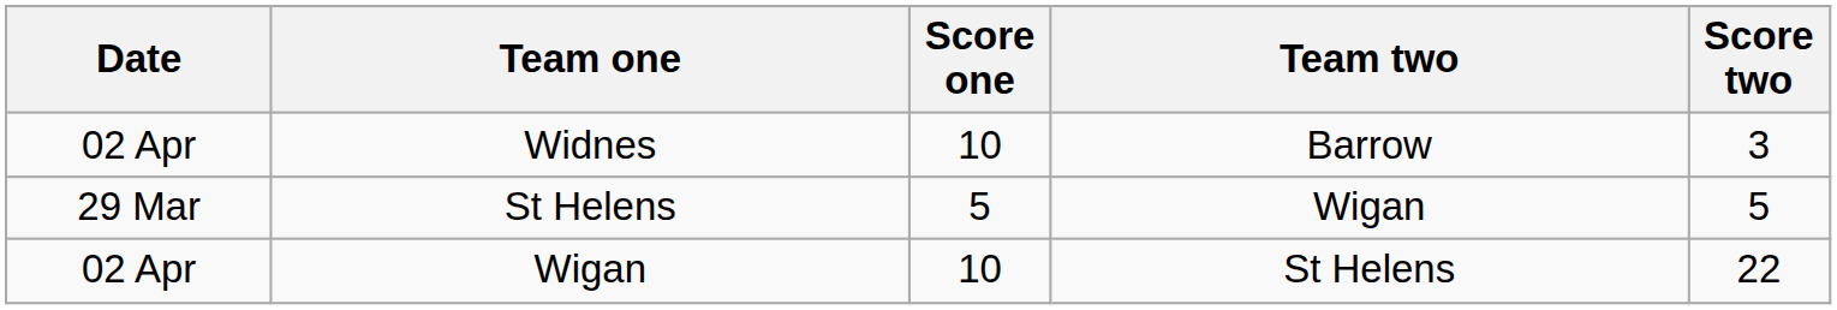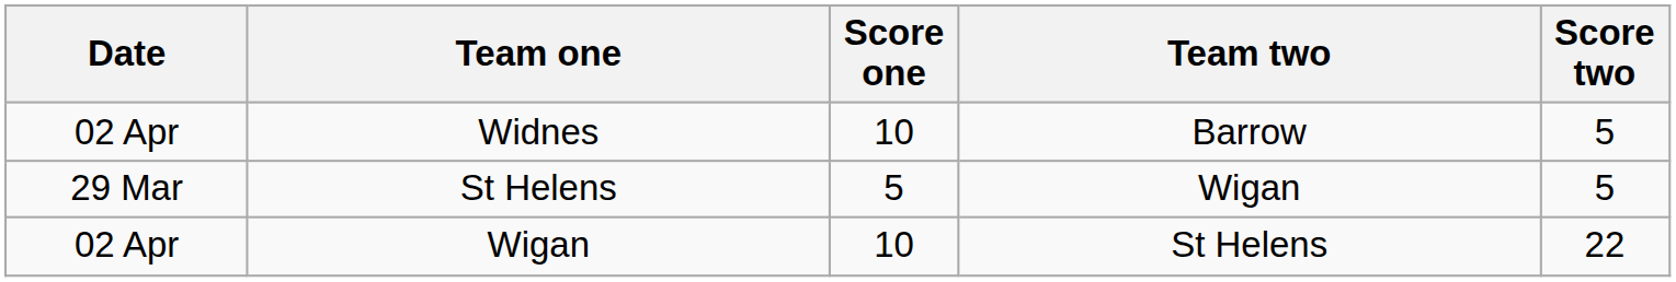Widnes | Score two: 3 -> 5
